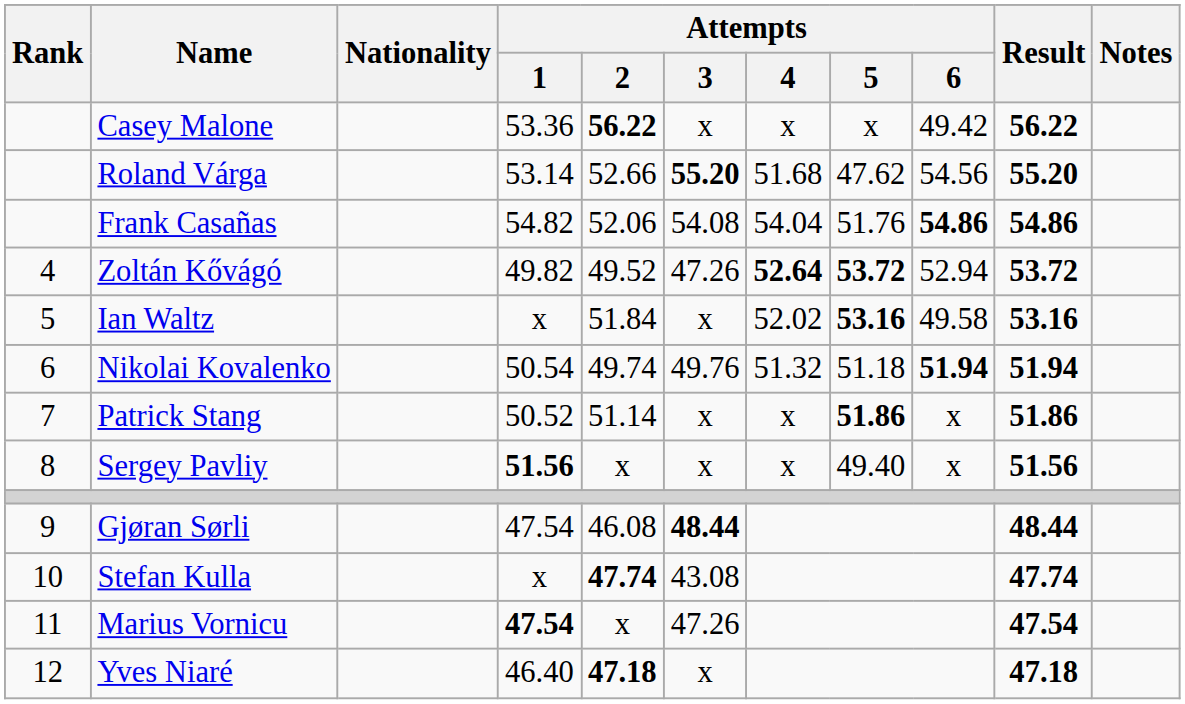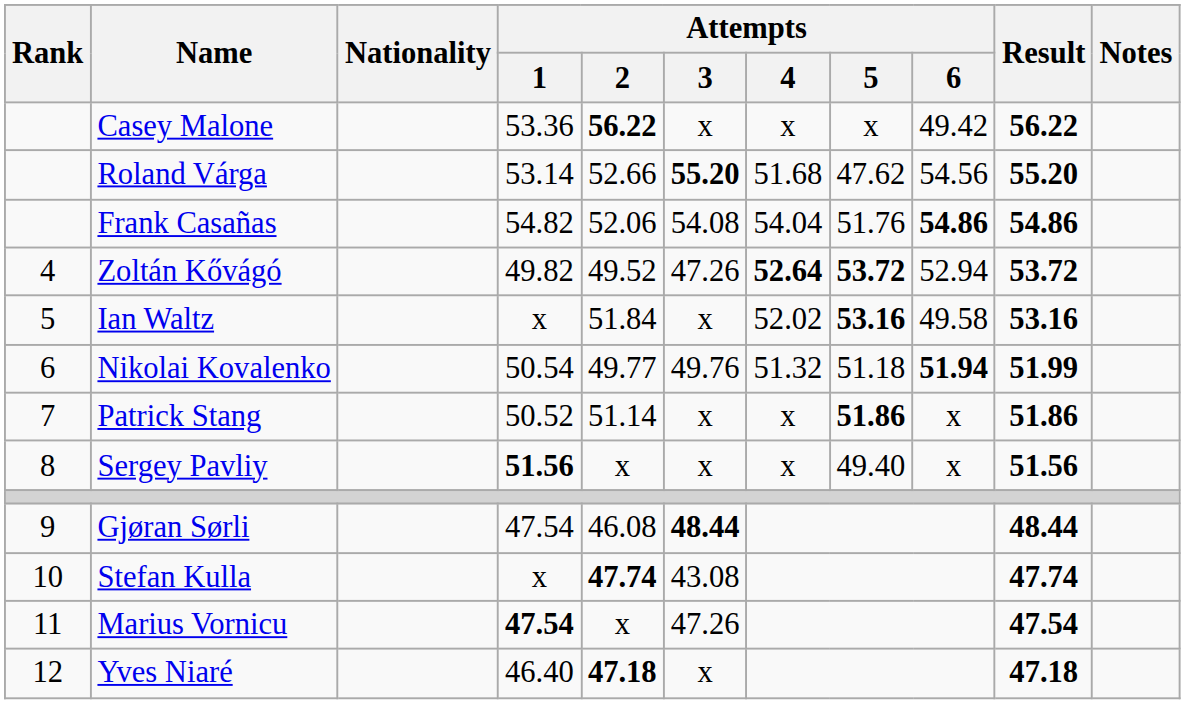Nikolai Kovalenko | Attempts / 2: 49.74 -> 49.77
Nikolai Kovalenko | Result: 51.94 -> 51.99
